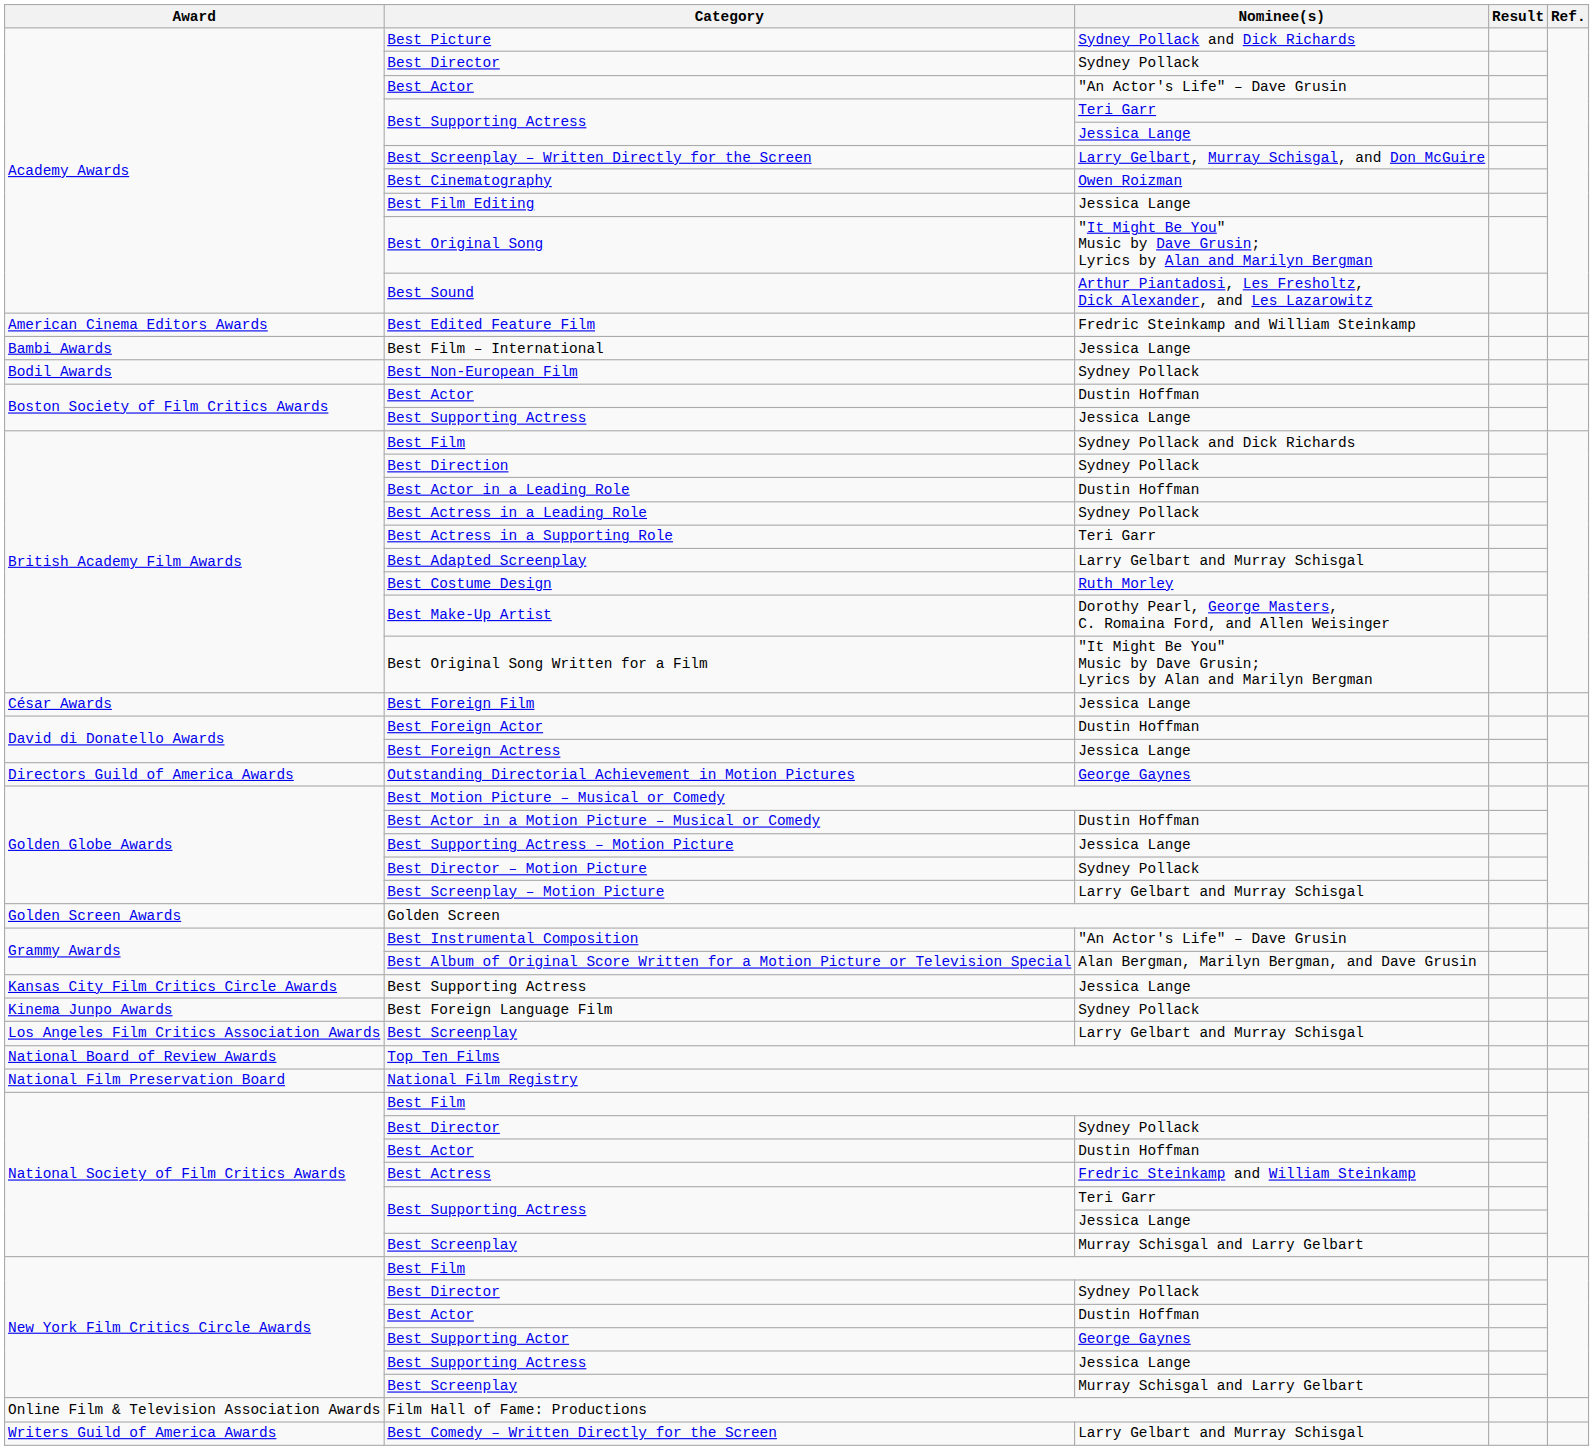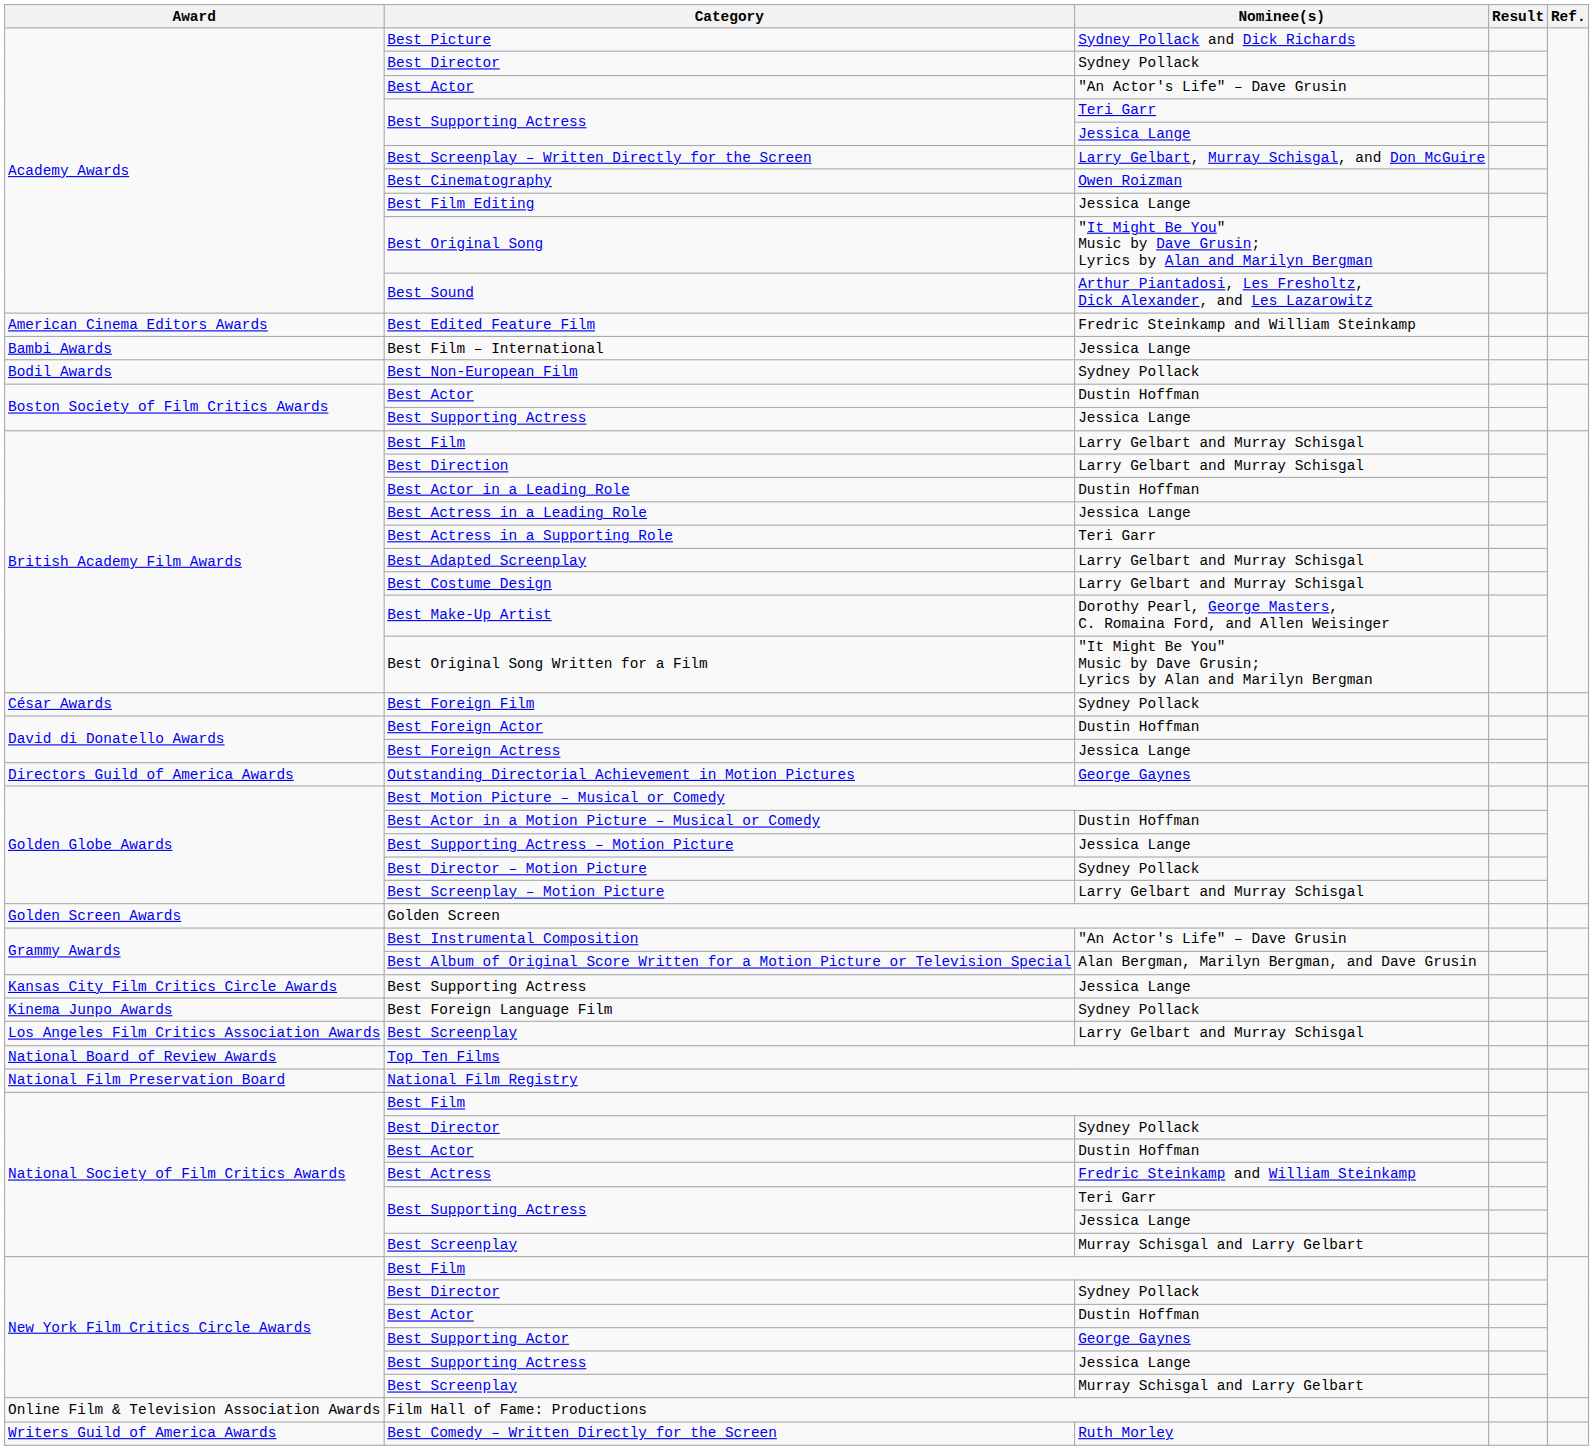British Academy Film Awards / Best Film | Nominee(s): Sydney Pollack and Dick Richards -> Larry Gelbart and Murray Schisgal
Best Direction | Nominee(s): Sydney Pollack -> Larry Gelbart and Murray Schisgal
Best Actress in a Leading Role | Nominee(s): Sydney Pollack -> Jessica Lange
Best Costume Design | Nominee(s): Ruth Morley -> Larry Gelbart and Murray Schisgal
Best Foreign Film | Nominee(s): Jessica Lange -> Sydney Pollack
Best Comedy – Written Directly for the Screen | Nominee(s): Larry Gelbart and Murray Schisgal -> Ruth Morley
